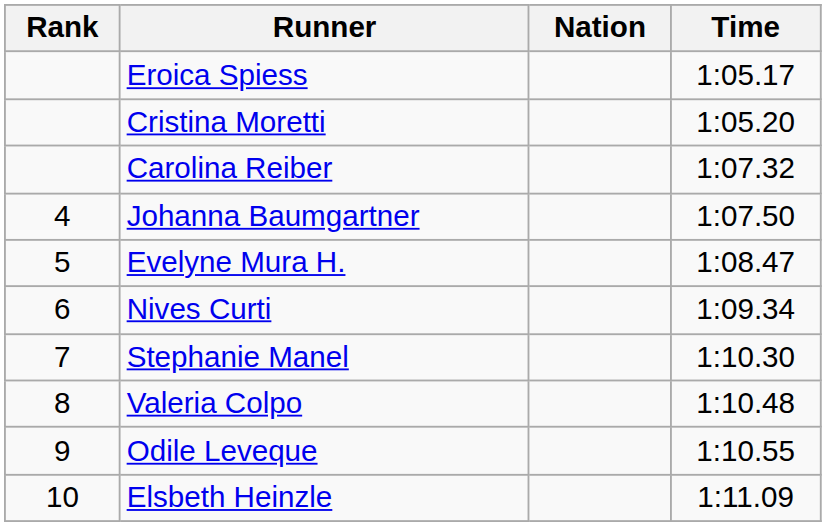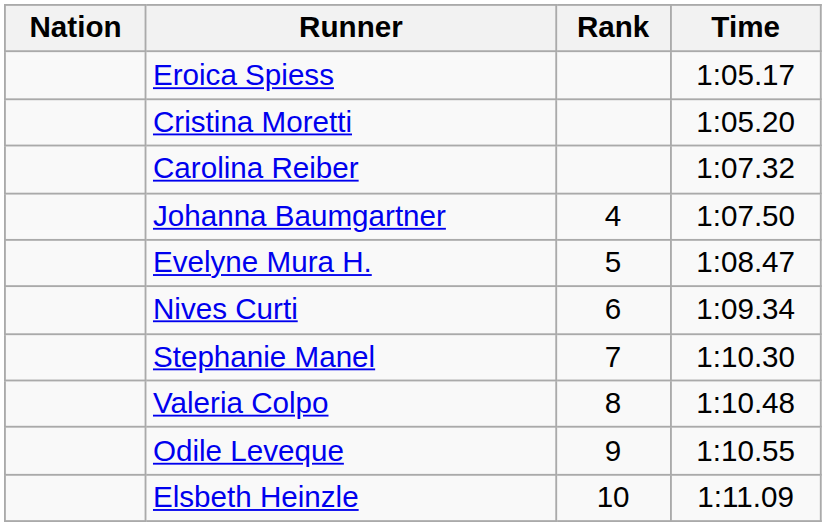columns swapped: Rank <-> Nation
